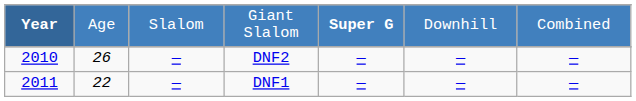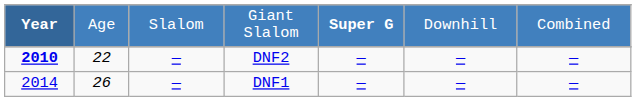DNF2 | Year: normal -> bold
DNF2 | column 2: 26 -> 22
DNF1 | Year: 2011 -> 2014
DNF1 | column 2: 22 -> 26
